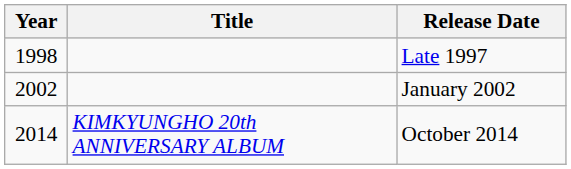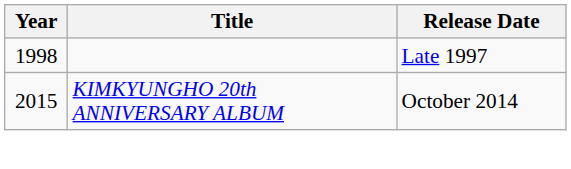- row: 2002 | January 2002
October 2014 | Year: 2014 -> 2015
